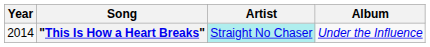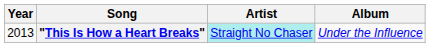"This Is How a Heart Breaks" | Year: 2014 -> 2013
